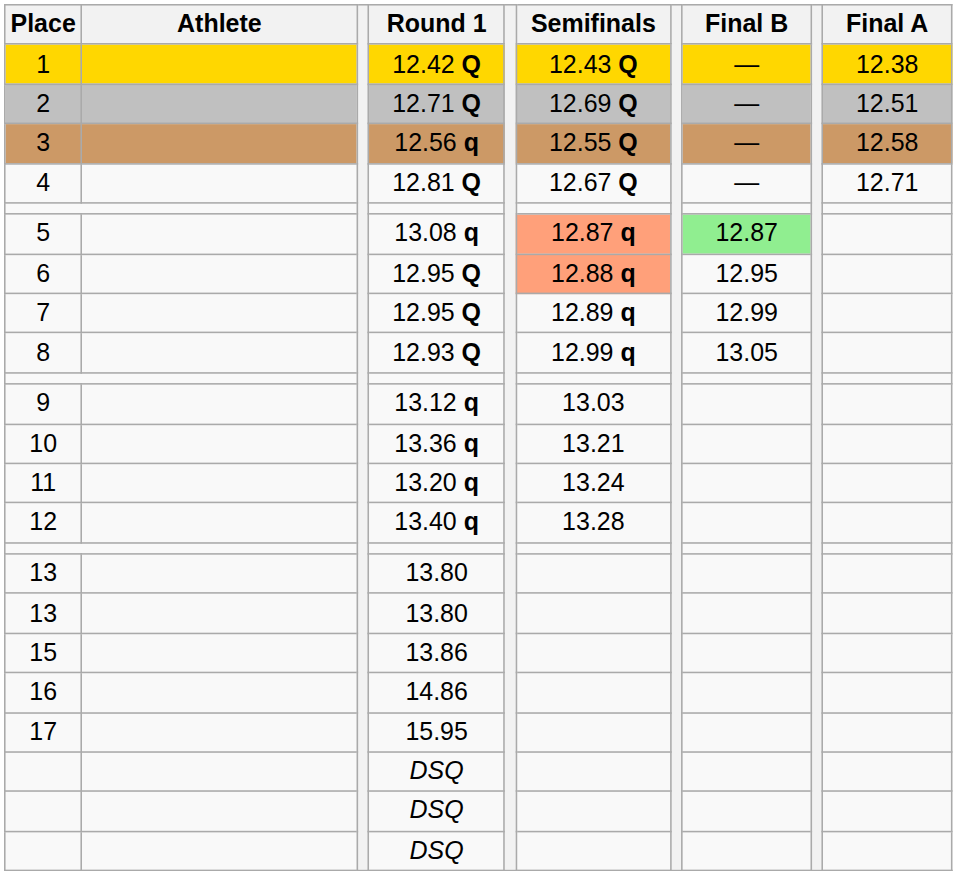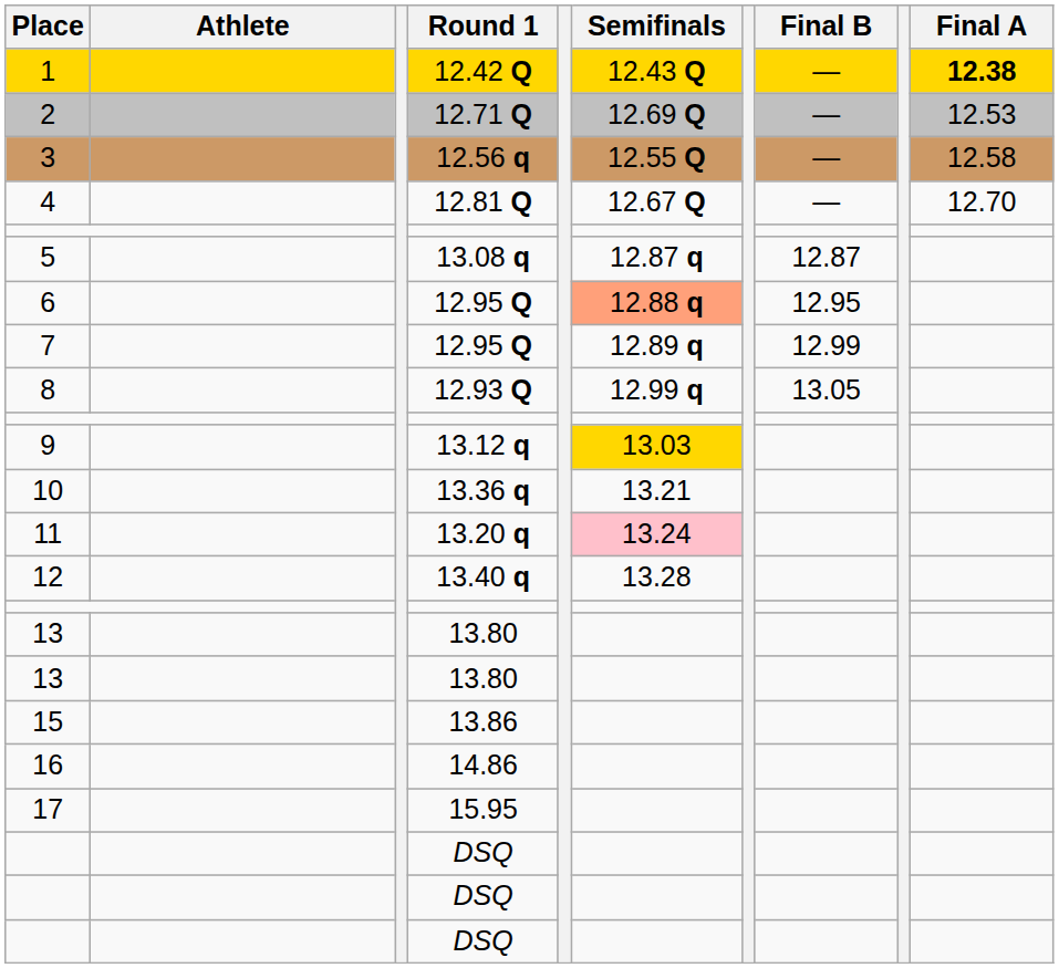1 | Final A: normal -> bold
2 | Final A: 12.51 -> 12.53
4 | Final A: 12.71 -> 12.70
5 | Semifinals: lightsalmon background -> no background
5 | Final B: lightgreen background -> no background
9 | Semifinals: no background -> gold background
11 | Semifinals: no background -> pink background
